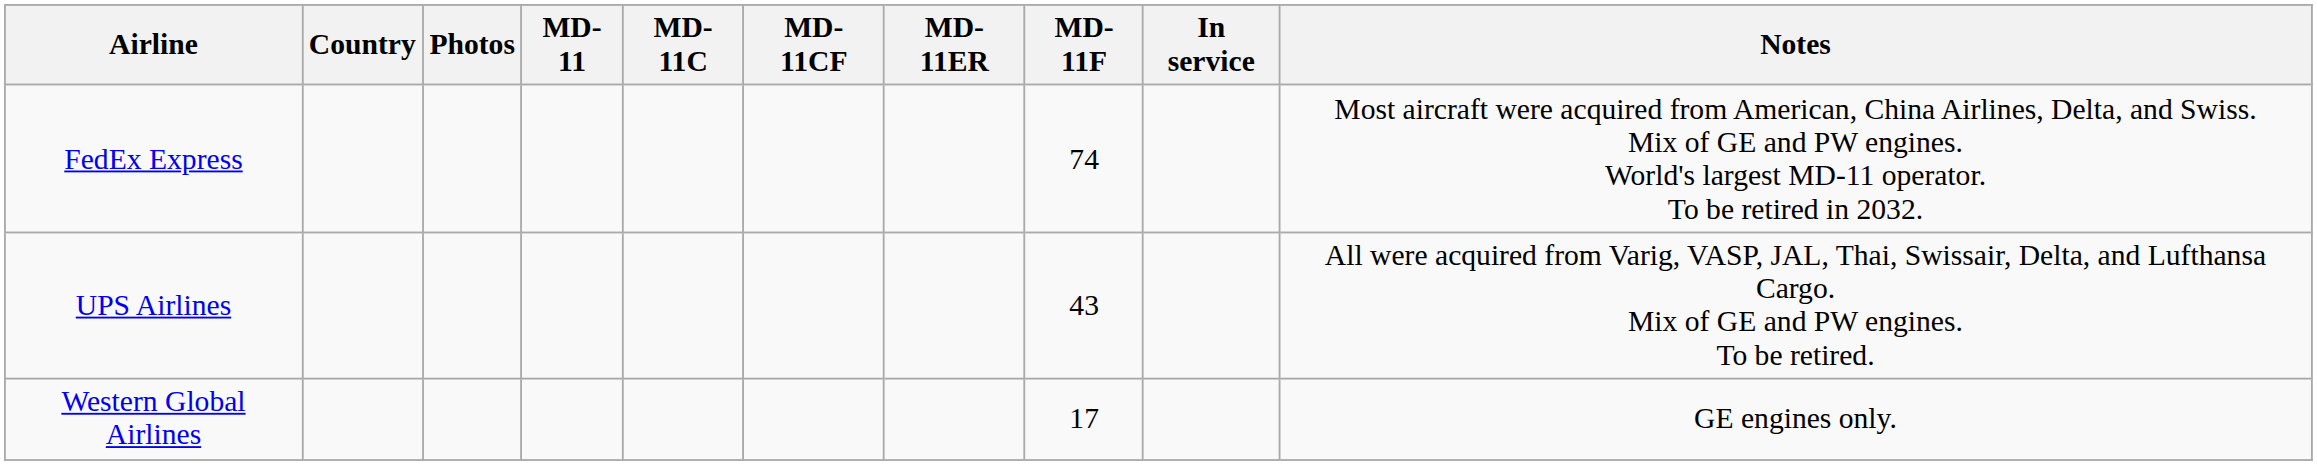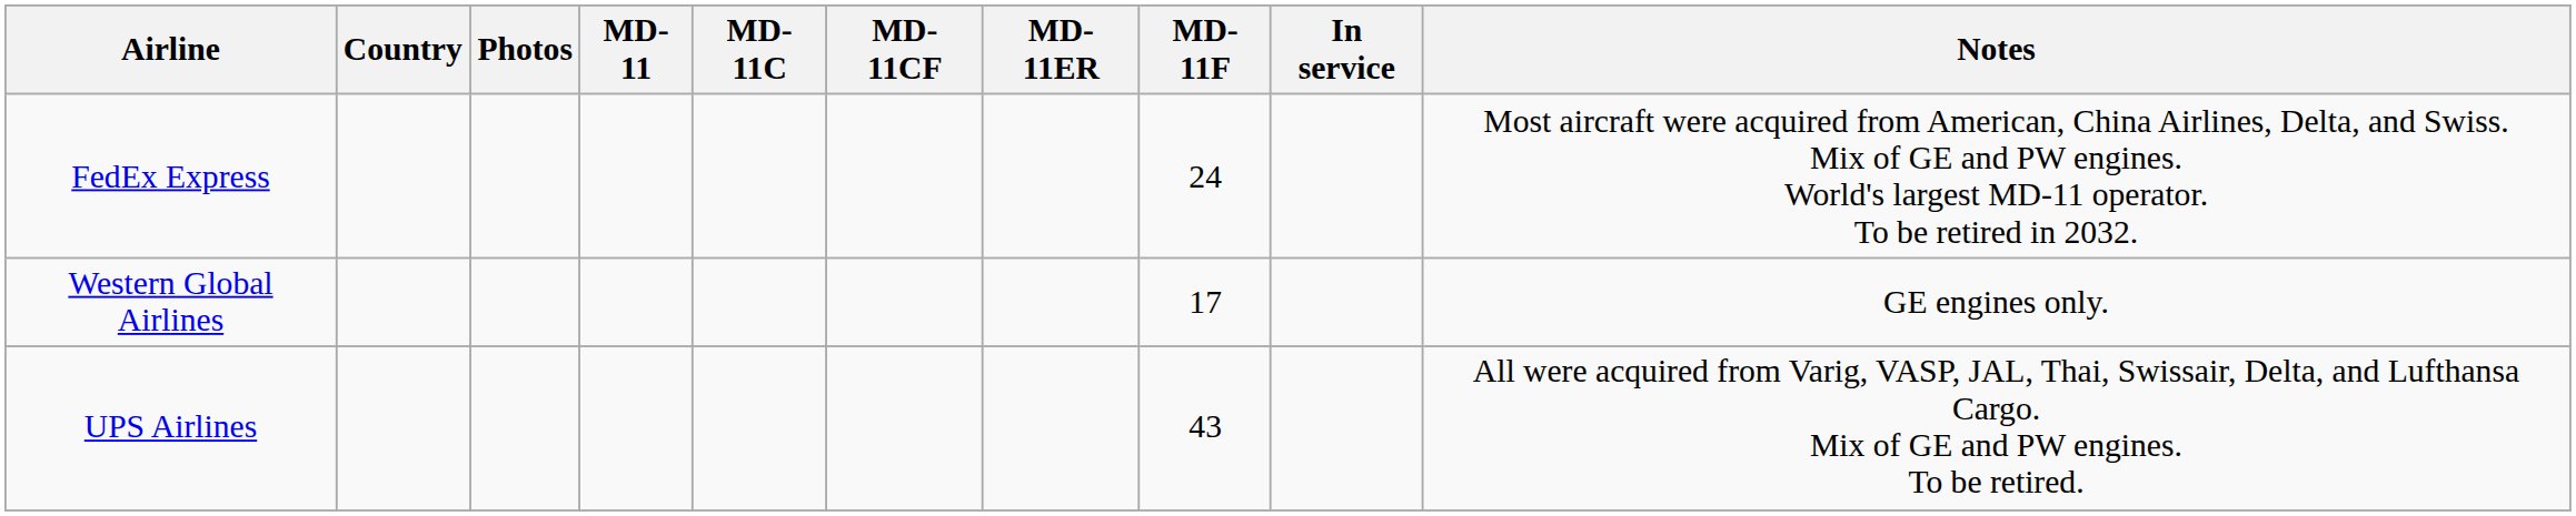FedEx Express | MD-11F: 74 -> 24
rows swapped: UPS Airlines <-> Western Global Airlines
